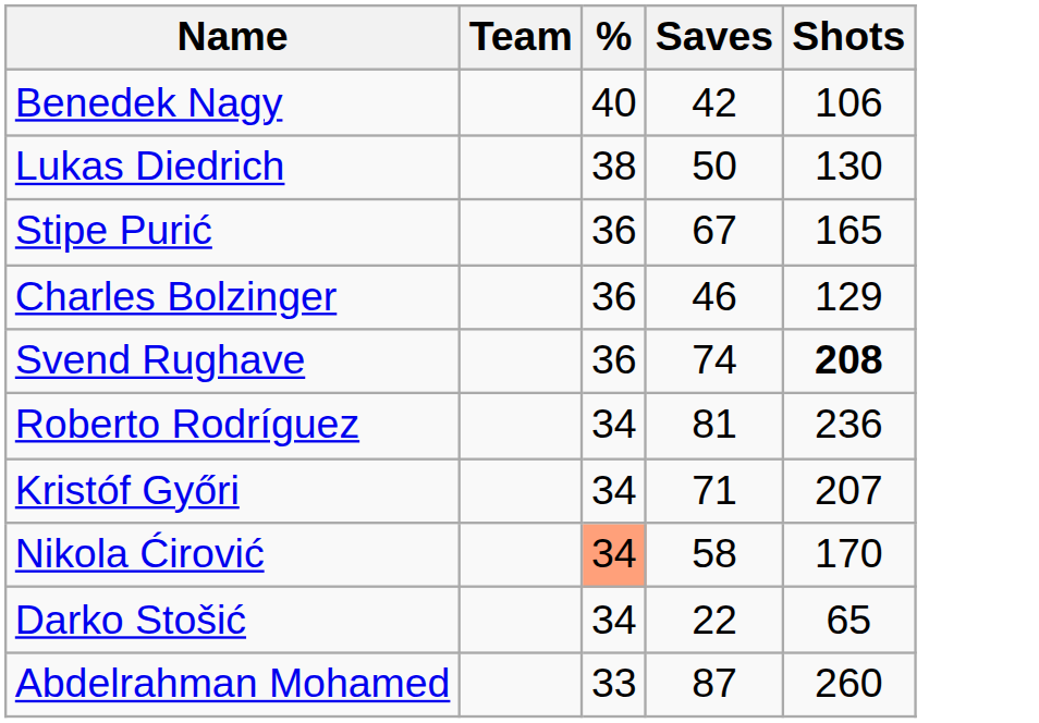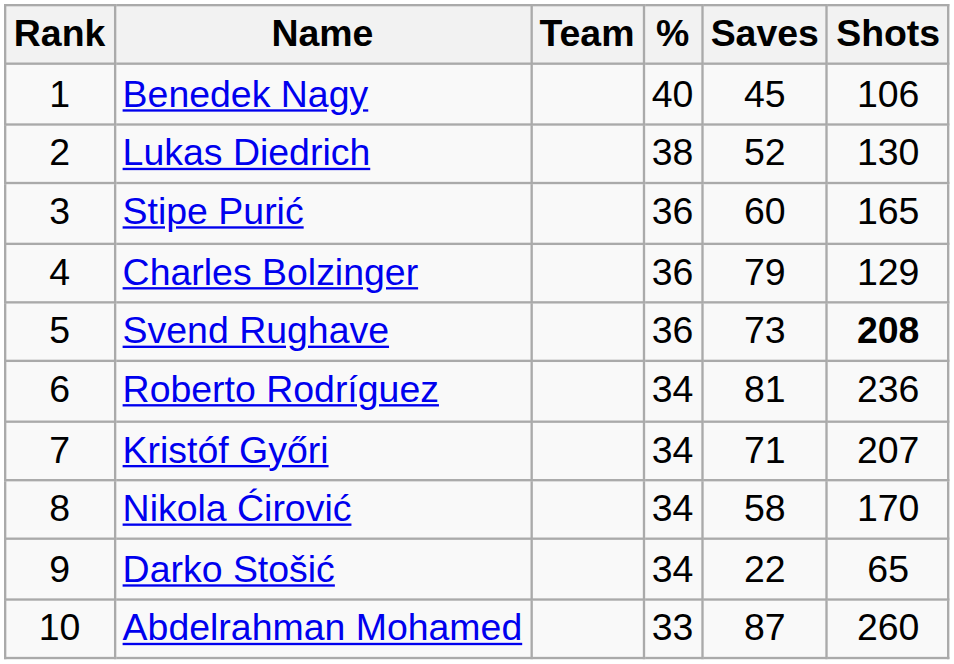+ column: Rank | 1 | 2 | 3 | 4 | 5 | 6 | 7 | 8 | 9 | 10
Benedek Nagy | Saves: 42 -> 45
Lukas Diedrich | Saves: 50 -> 52
Stipe Purić | Saves: 67 -> 60
Charles Bolzinger | Saves: 46 -> 79
Svend Rughave | Saves: 74 -> 73
Nikola Ćirović | %: lightsalmon background -> no background
